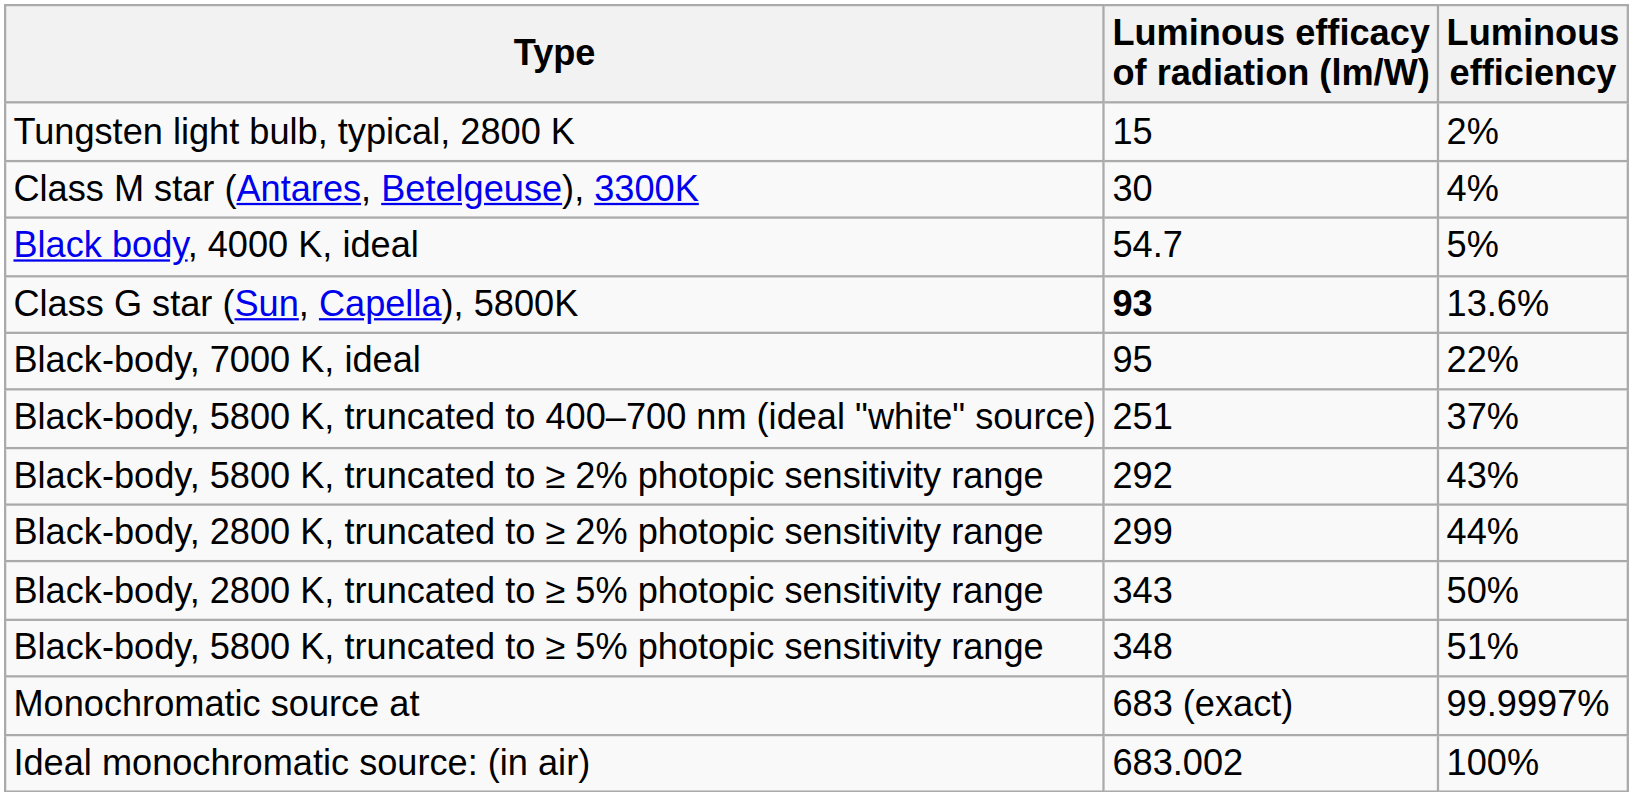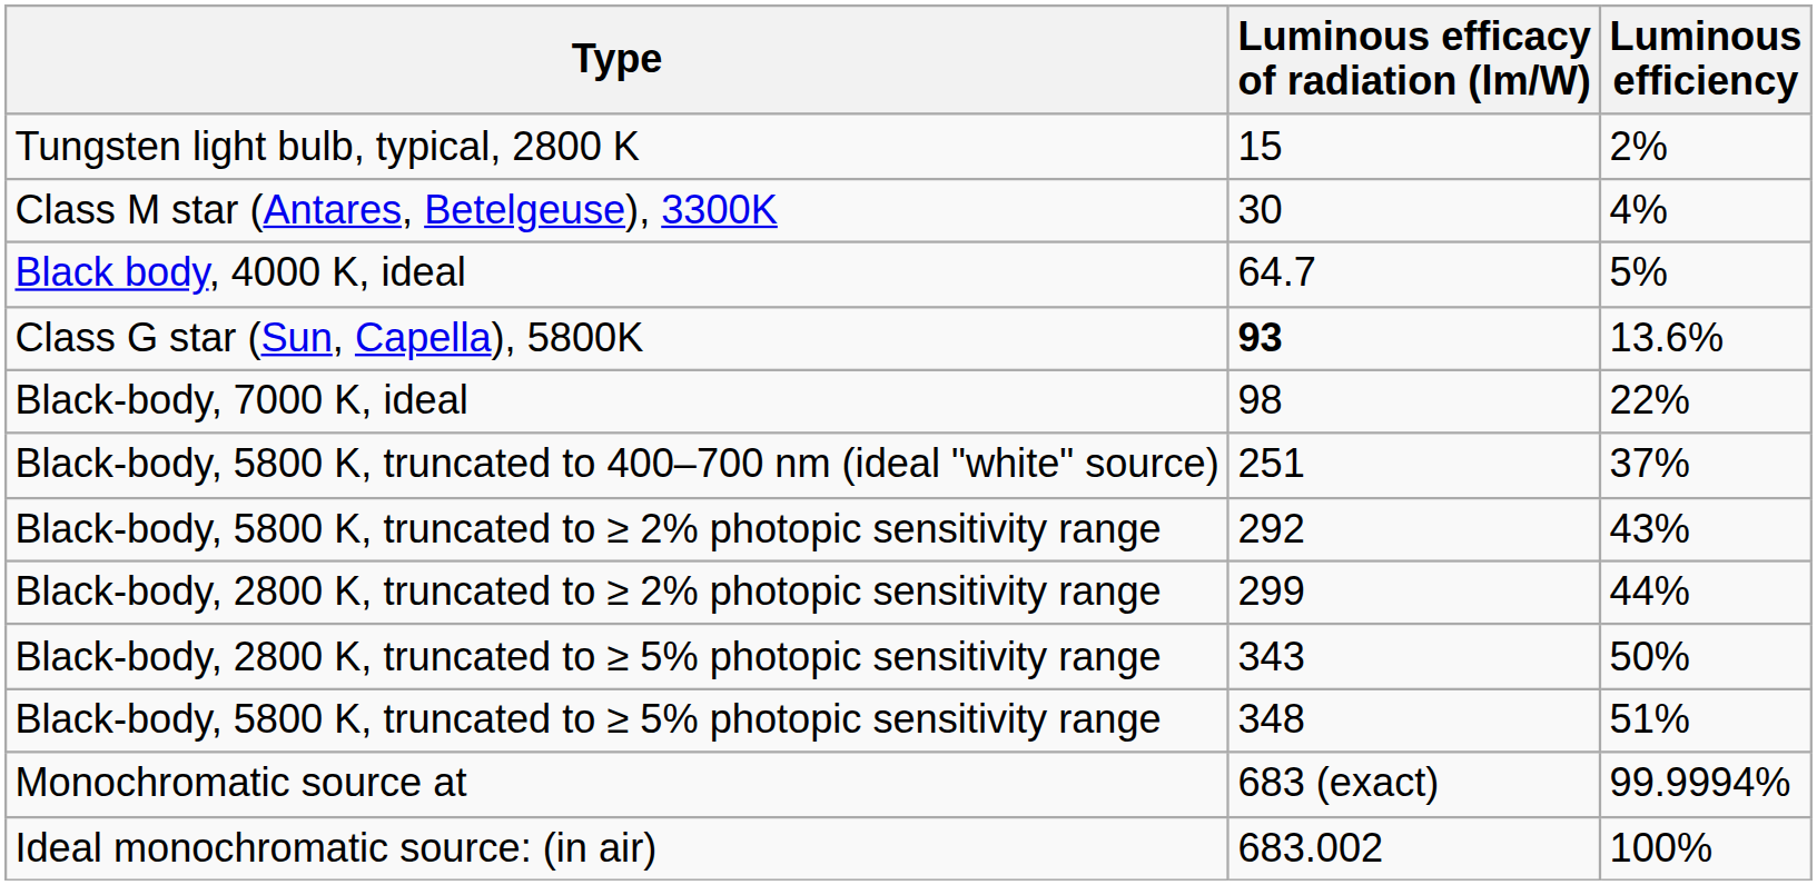Black body, 4000 K, ideal | Luminous efficacy of radiation (lm/W): 54.7 -> 64.7
Black-body, 7000 K, ideal | Luminous efficacy of radiation (lm/W): 95 -> 98
Monochromatic source at | Luminous efficiency: 99.9997% -> 99.9994%
